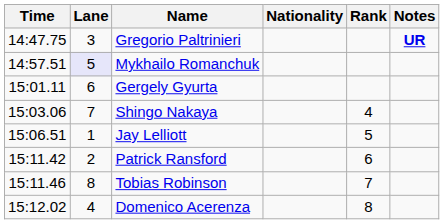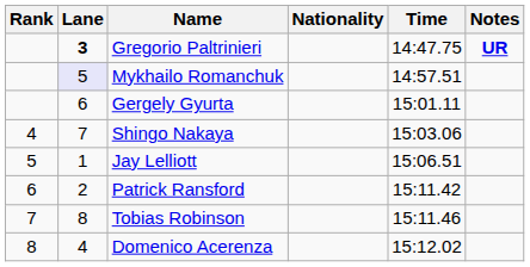columns swapped: Rank <-> Time
Gregorio Paltrinieri | Lane: normal -> bold
